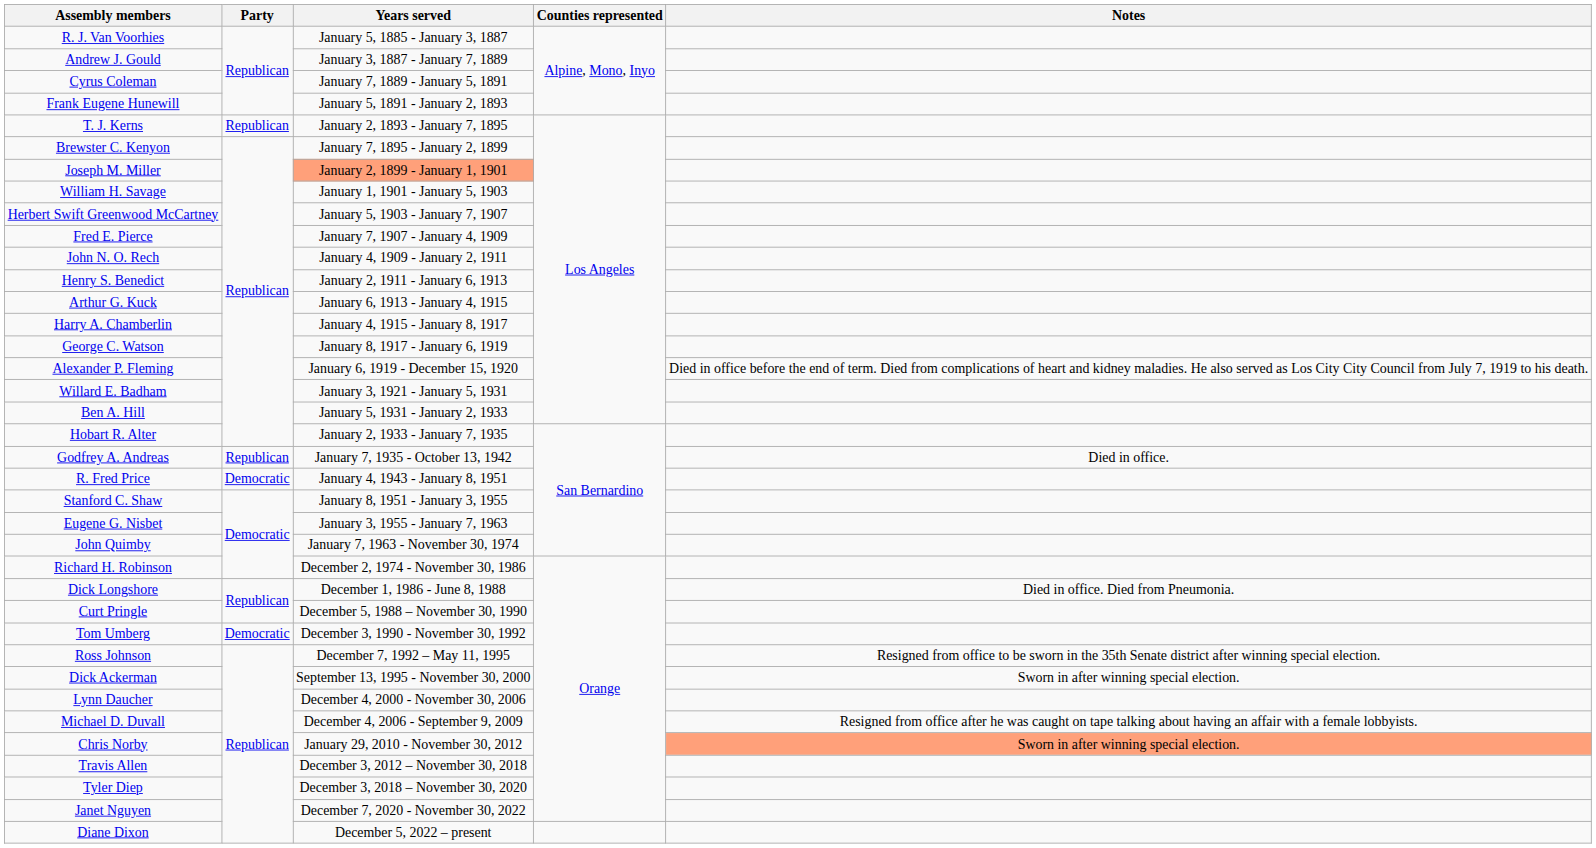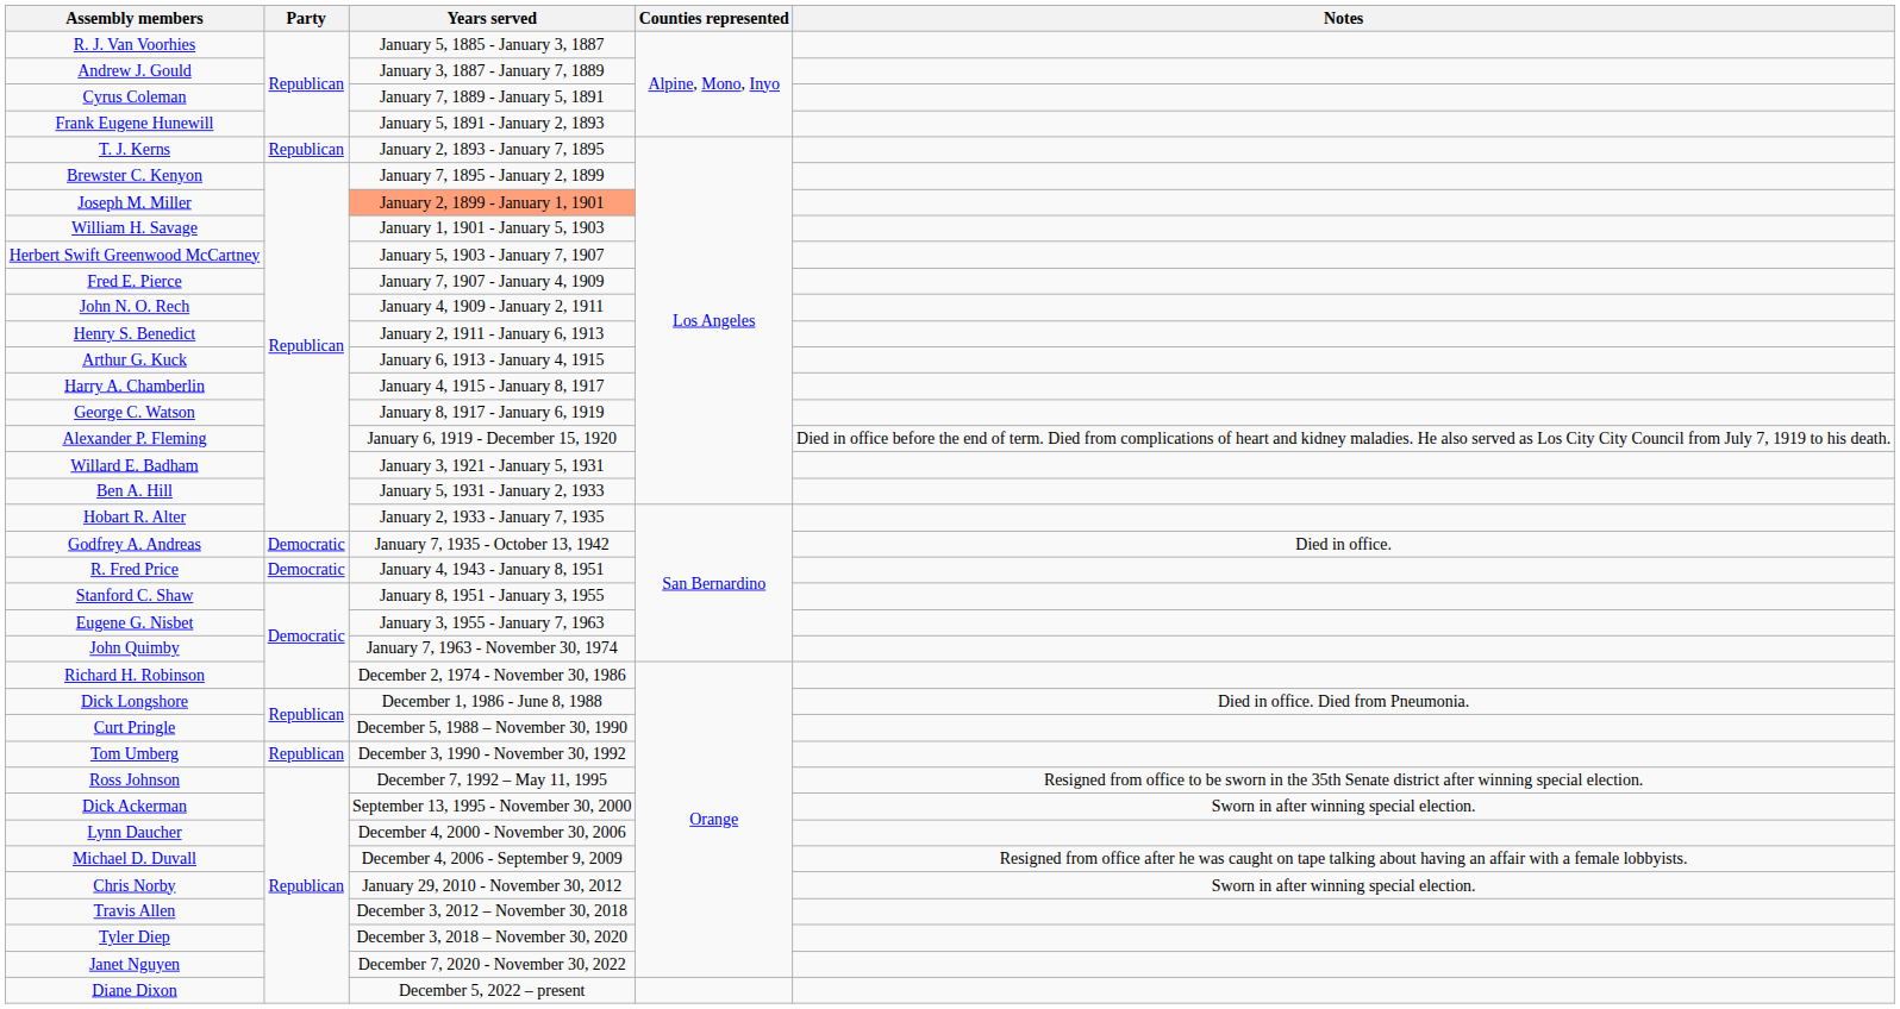Godfrey A. Andreas | Party: Republican -> Democratic
Tom Umberg | Party: Democratic -> Republican
Chris Norby | Notes: lightsalmon background -> no background
